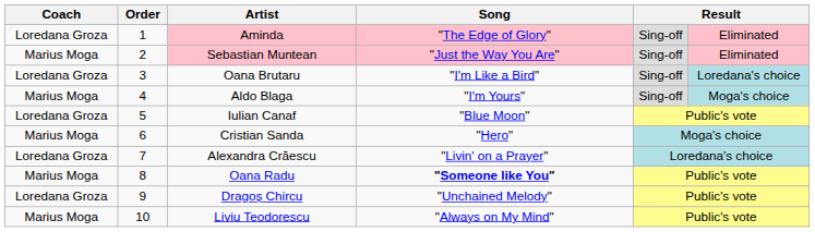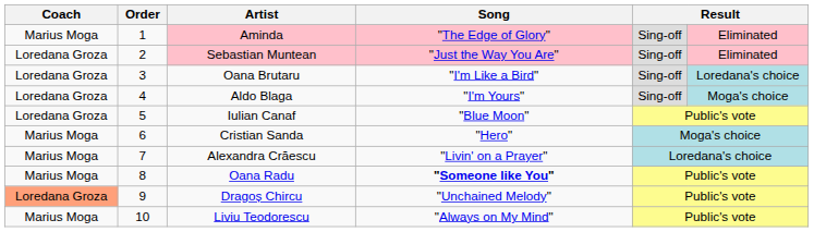Aminda | Coach: Loredana Groza -> Marius Moga
Sebastian Muntean | Coach: Marius Moga -> Loredana Groza
Aldo Blaga | Coach: Marius Moga -> Loredana Groza
Alexandra Crăescu | Coach: Loredana Groza -> Marius Moga
Dragoș Chircu | Coach: no background -> lightsalmon background
